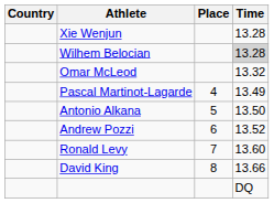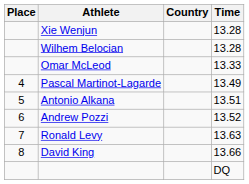columns swapped: Place <-> Country
Wilhem Belocian | Time: lightgrey background -> no background
Omar McLeod | Time: 13.32 -> 13.33
Antonio Alkana | Time: 13.50 -> 13.51
Ronald Levy | Time: 13.60 -> 13.63
